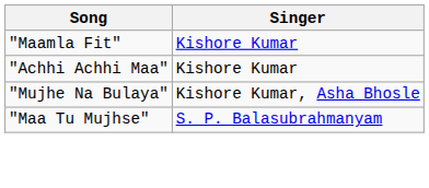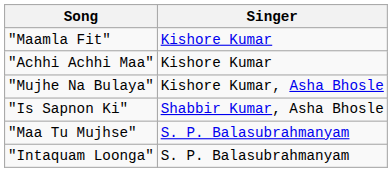+ row: "Is Sapnon Ki" | Shabbir Kumar, Asha Bhosle
+ row: "Intaquam Loonga" | S. P. Balasubrahmanyam
